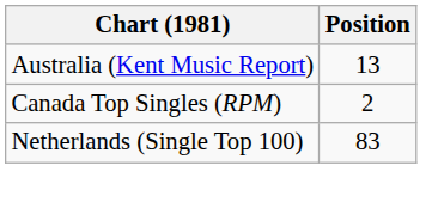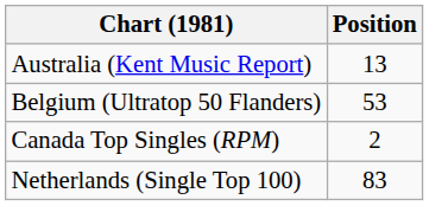+ row: Belgium (Ultratop 50 Flanders) | 53
